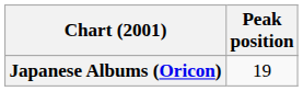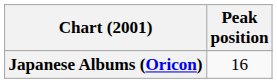Japanese Albums (Oricon) | Peak position: 19 -> 16
